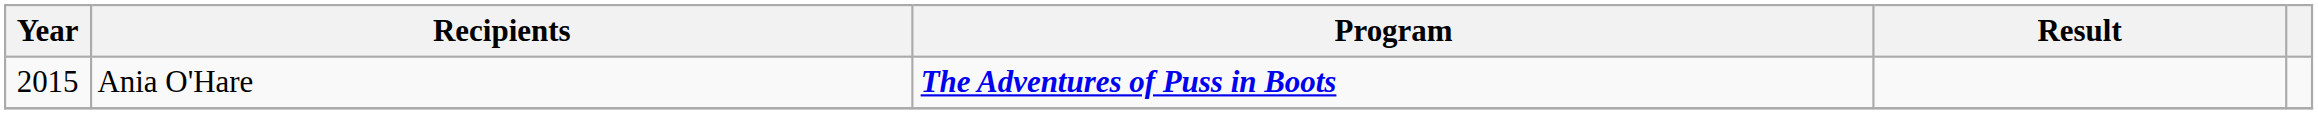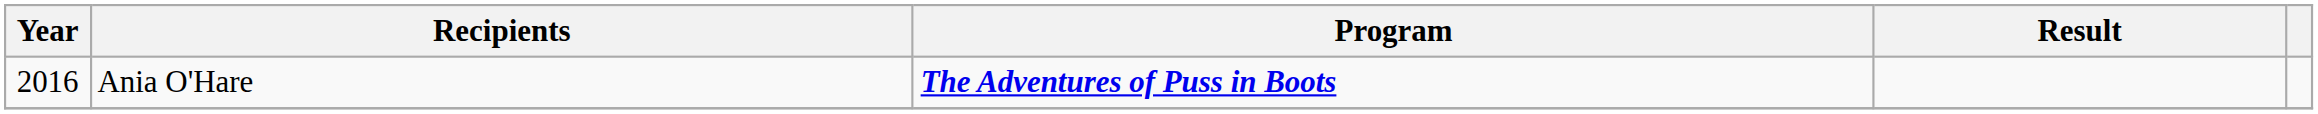Ania O'Hare | Year: 2015 -> 2016
